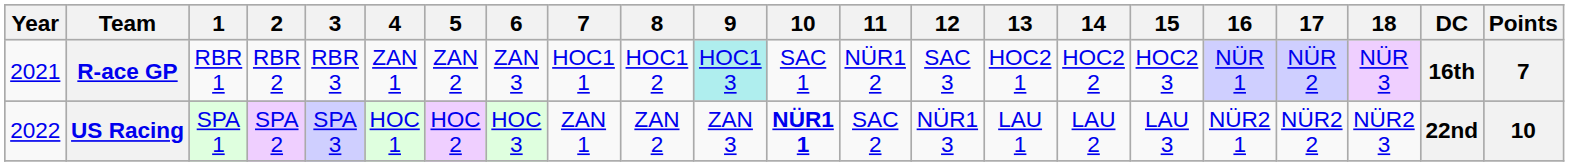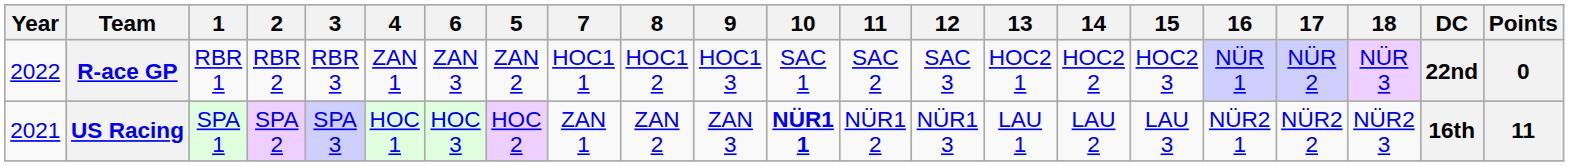columns swapped: 5 <-> 6
R-ace GP | Year: 2021 -> 2022
R-ace GP | 9: paleturquoise background -> no background
R-ace GP | 11: NÜR1 2 -> SAC 2
R-ace GP | DC: 16th -> 22nd
R-ace GP | Points: 7 -> 0
US Racing | Year: 2022 -> 2021
US Racing | 11: SAC 2 -> NÜR1 2
US Racing | DC: 22nd -> 16th
US Racing | Points: 10 -> 11
